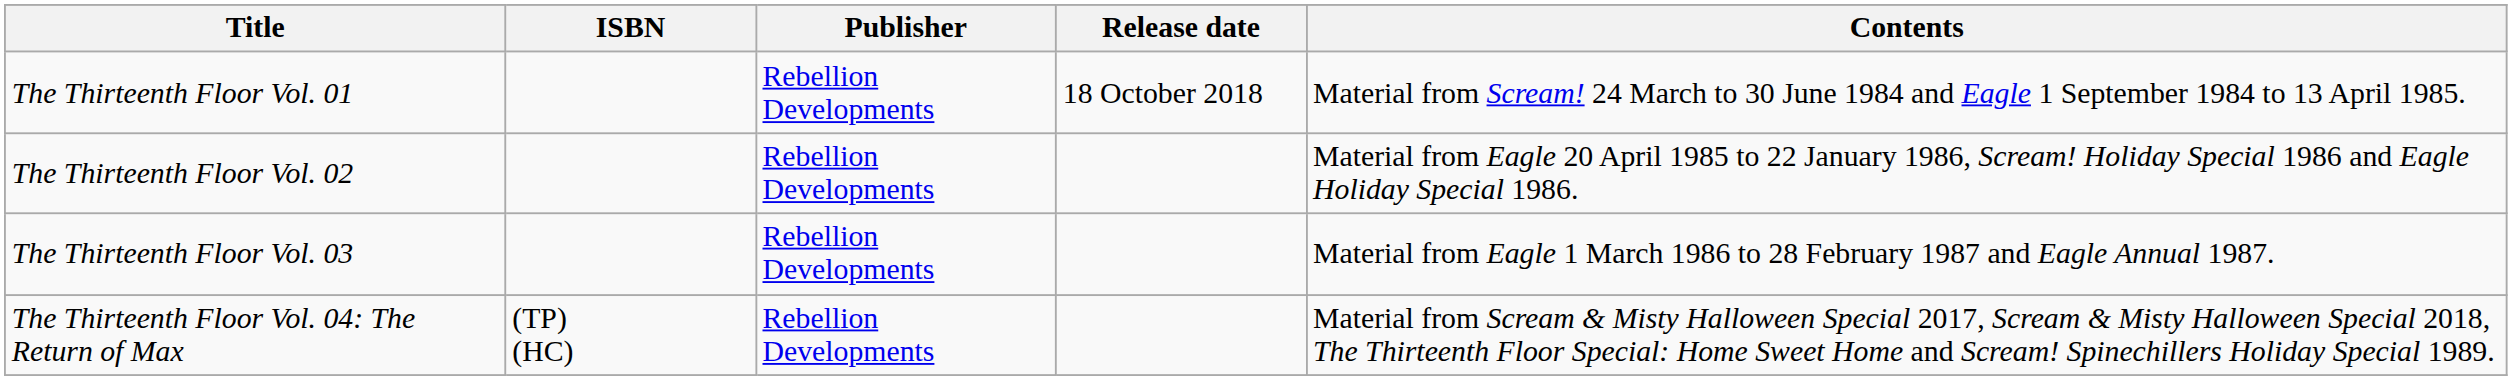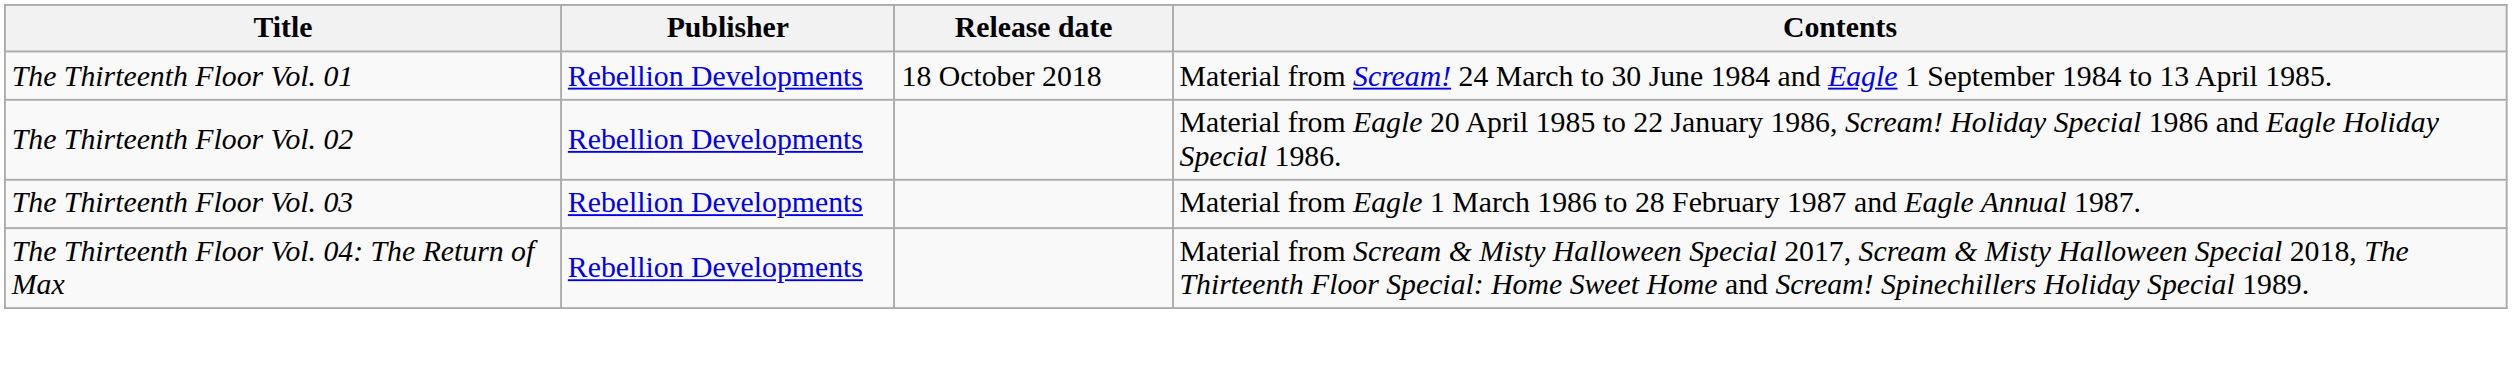- column: ISBN | (TP) (HC)
